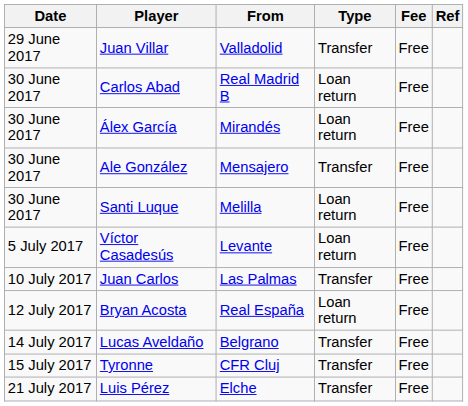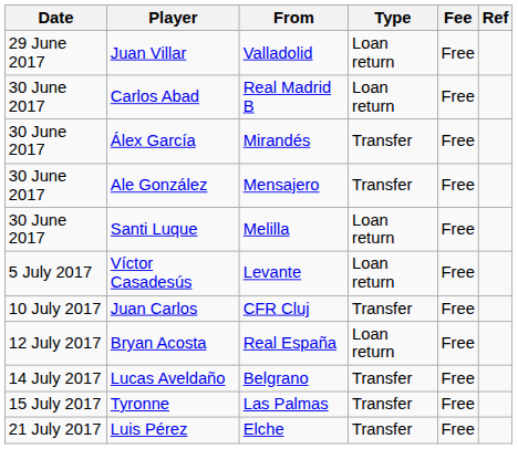Juan Villar | Type: Transfer -> Loan return
Álex García | Type: Loan return -> Transfer
Juan Carlos | From: Las Palmas -> CFR Cluj
Tyronne | From: CFR Cluj -> Las Palmas
